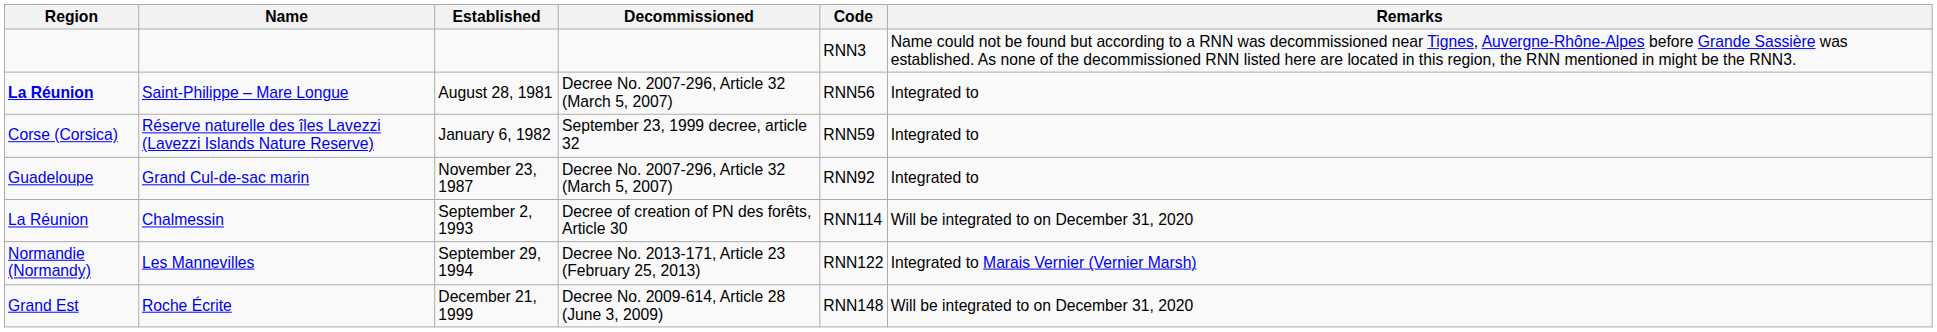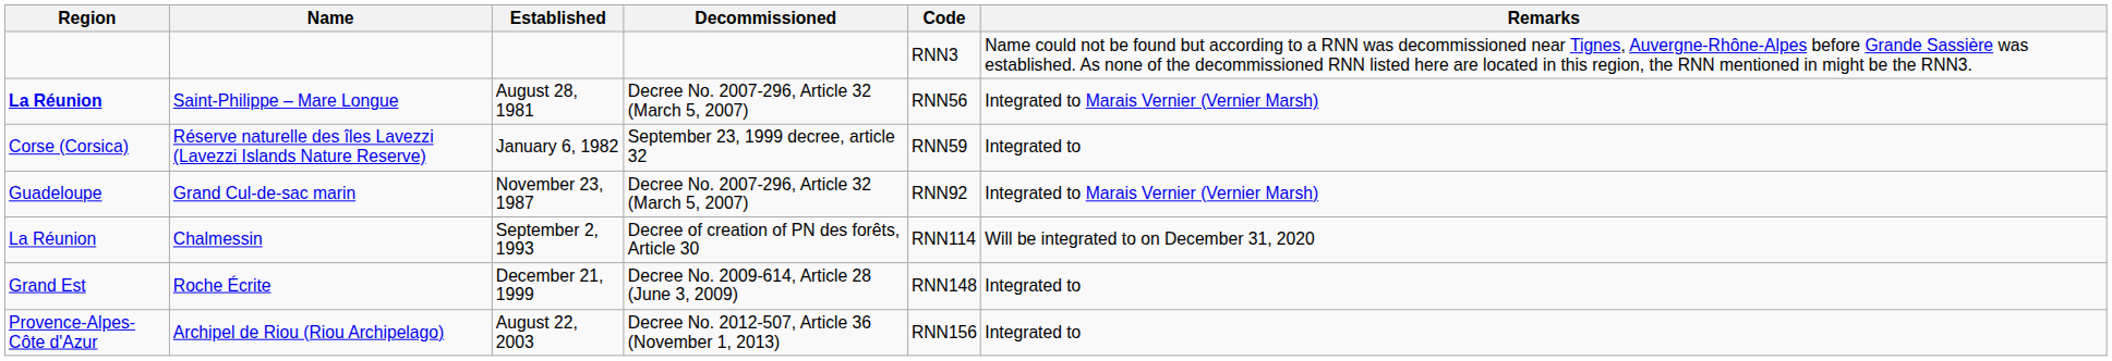Saint-Philippe – Mare Longue | Remarks: Integrated to -> Integrated to Marais Vernier (Vernier Marsh)
Grand Cul-de-sac marin | Remarks: Integrated to -> Integrated to Marais Vernier (Vernier Marsh)
- row: Normandie (Normandy) | Les Mannevilles | September 29, 1994 | Decree No. 2013-171, Article 23 (February 25, 2013) | RNN122 | Integrated to Marais Vernier (Vernier Marsh)
Roche Écrite | Remarks: Will be integrated to on December 31, 2020 -> Integrated to
+ row: Provence-Alpes-Côte d'Azur | Archipel de Riou (Riou Archipelago) | August 22, 2003 | Decree No. 2012-507, Article 36 (November 1, 2013) | RNN156 | Integrated to
